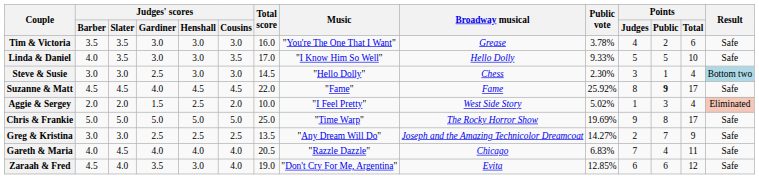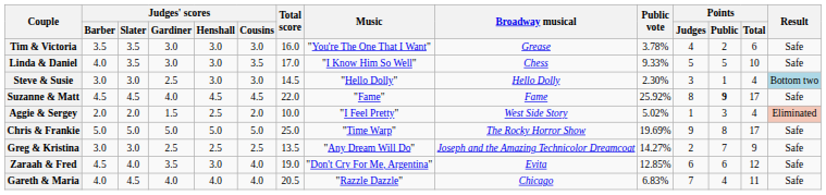Linda & Daniel | Broadway musical: Hello Dolly -> Chess
Steve & Susie | Broadway musical: Chess -> Hello Dolly
rows swapped: Zaraah & Fred <-> Gareth & Maria
